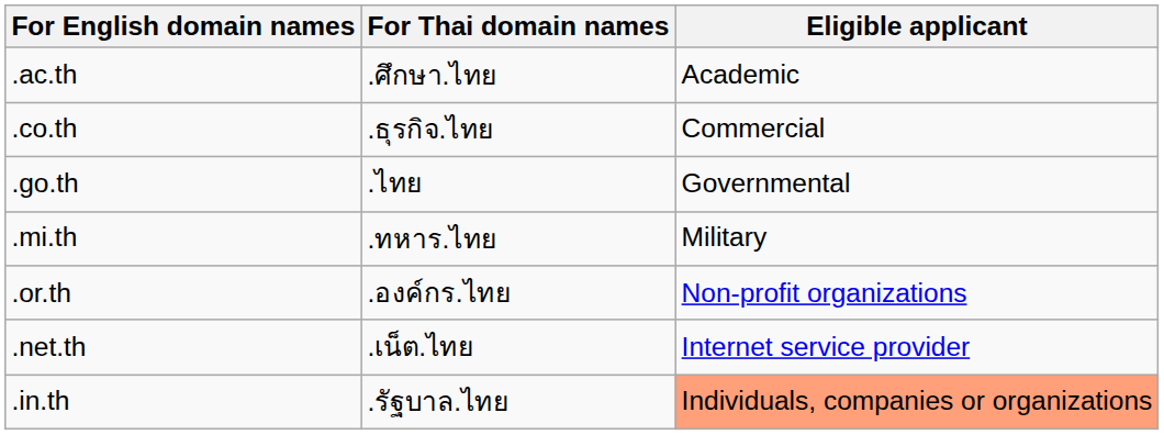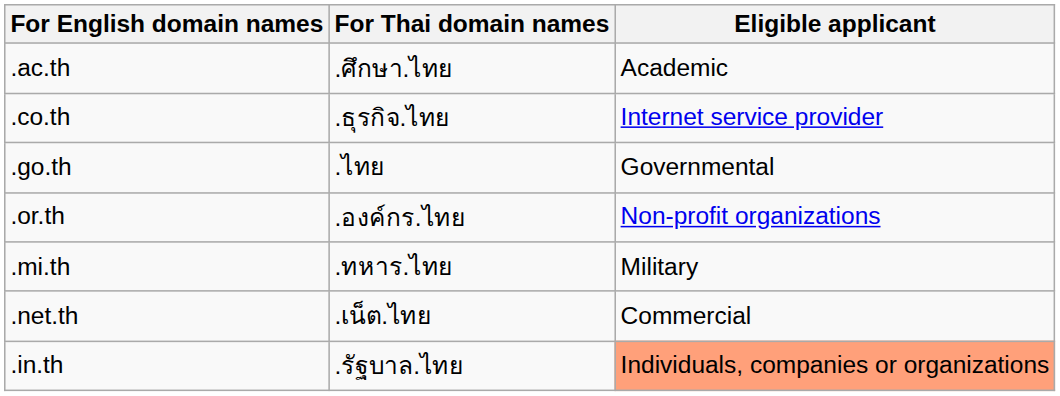.co.th | Eligible applicant: Commercial -> Internet service provider
rows swapped: .mi.th <-> .or.th
.net.th | Eligible applicant: Internet service provider -> Commercial
